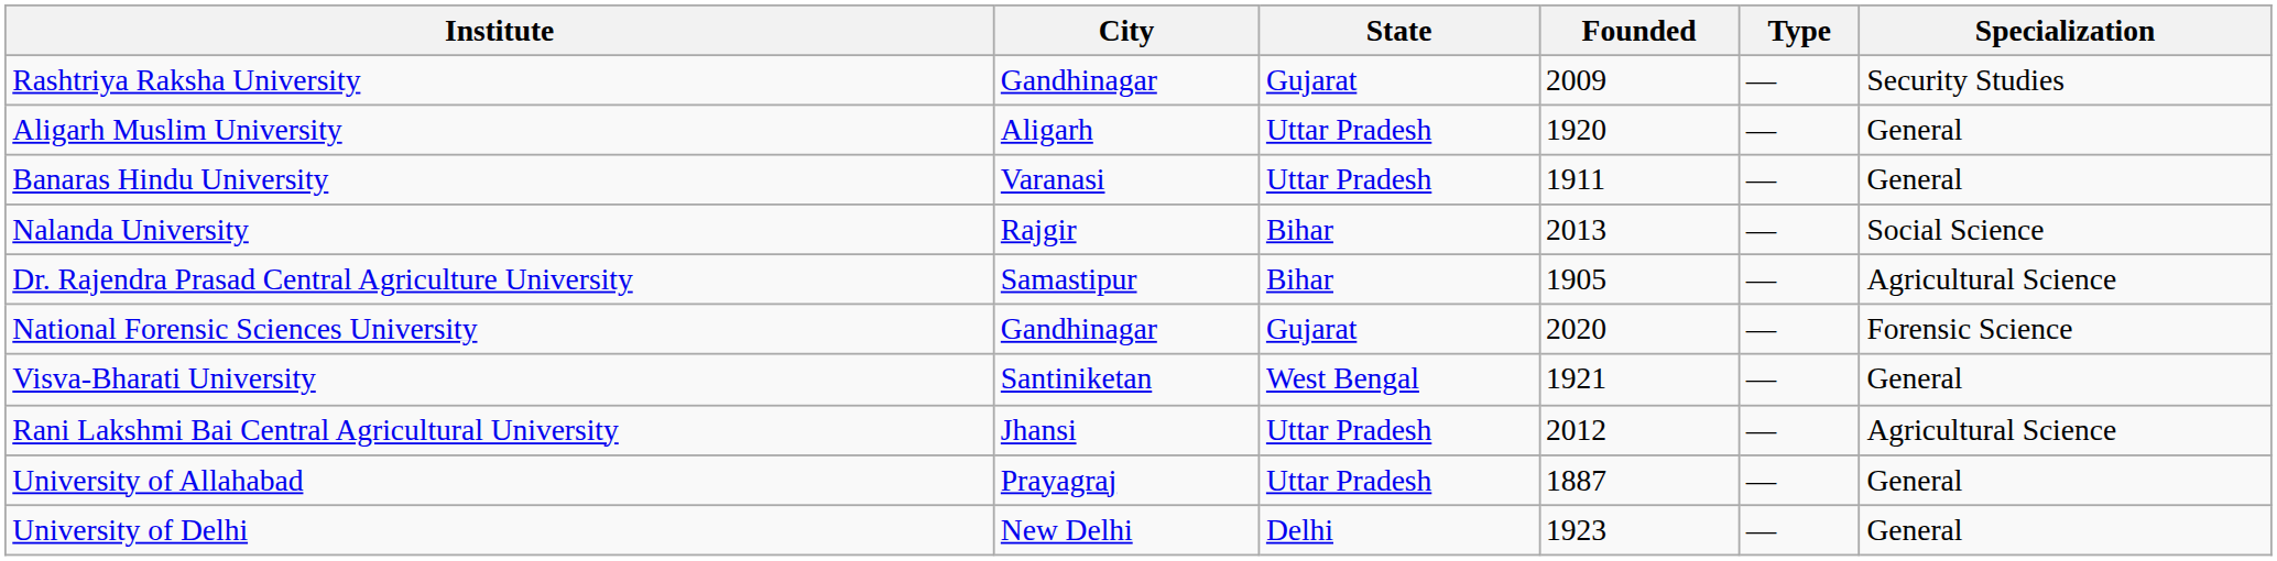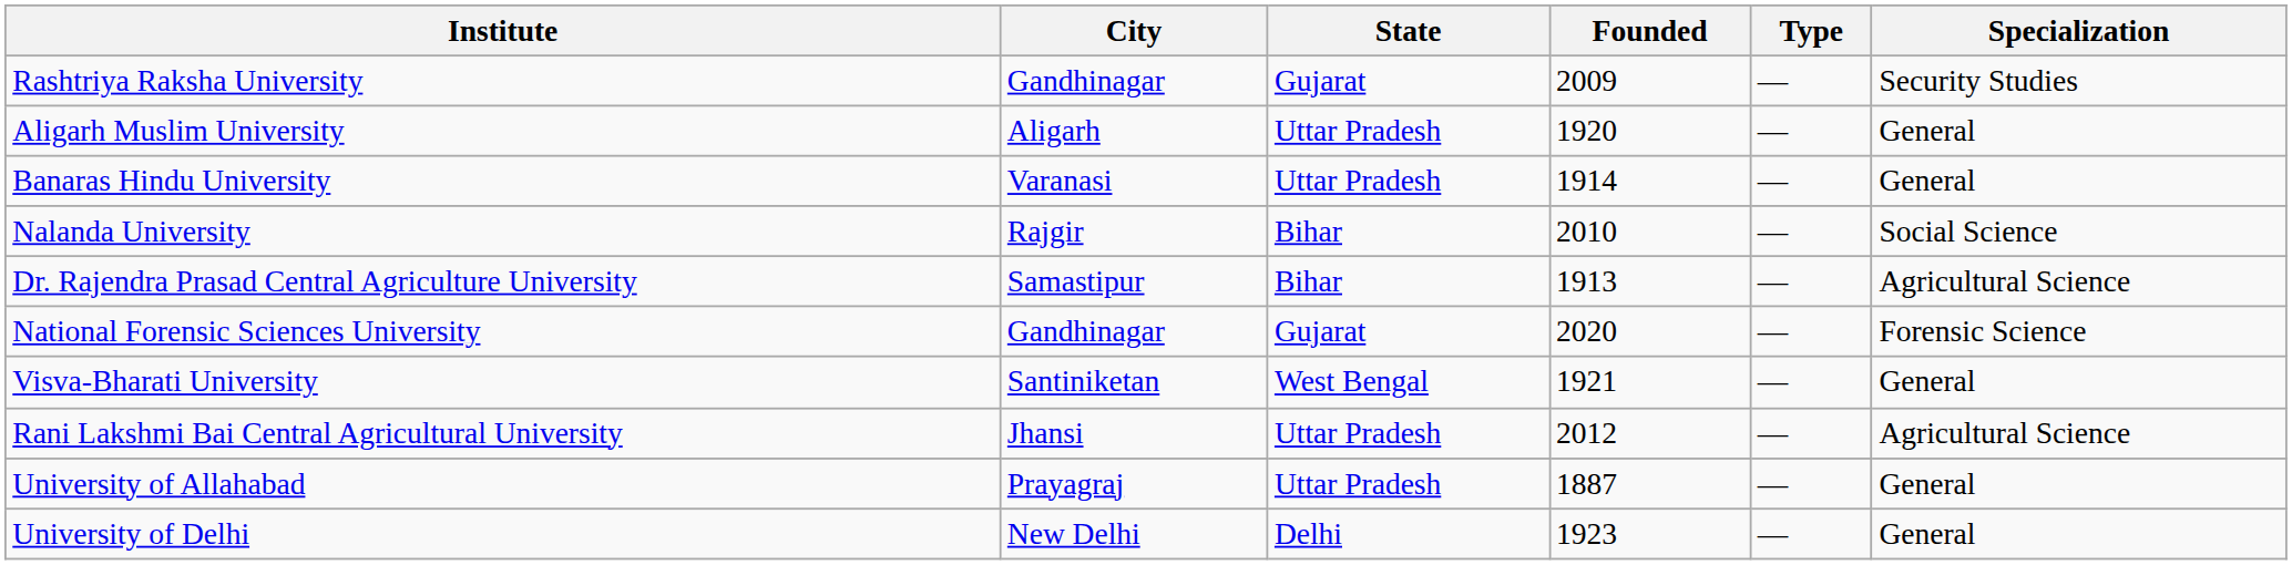Banaras Hindu University | Founded: 1911 -> 1914
Nalanda University | Founded: 2013 -> 2010
Dr. Rajendra Prasad Central Agriculture University | Founded: 1905 -> 1913
